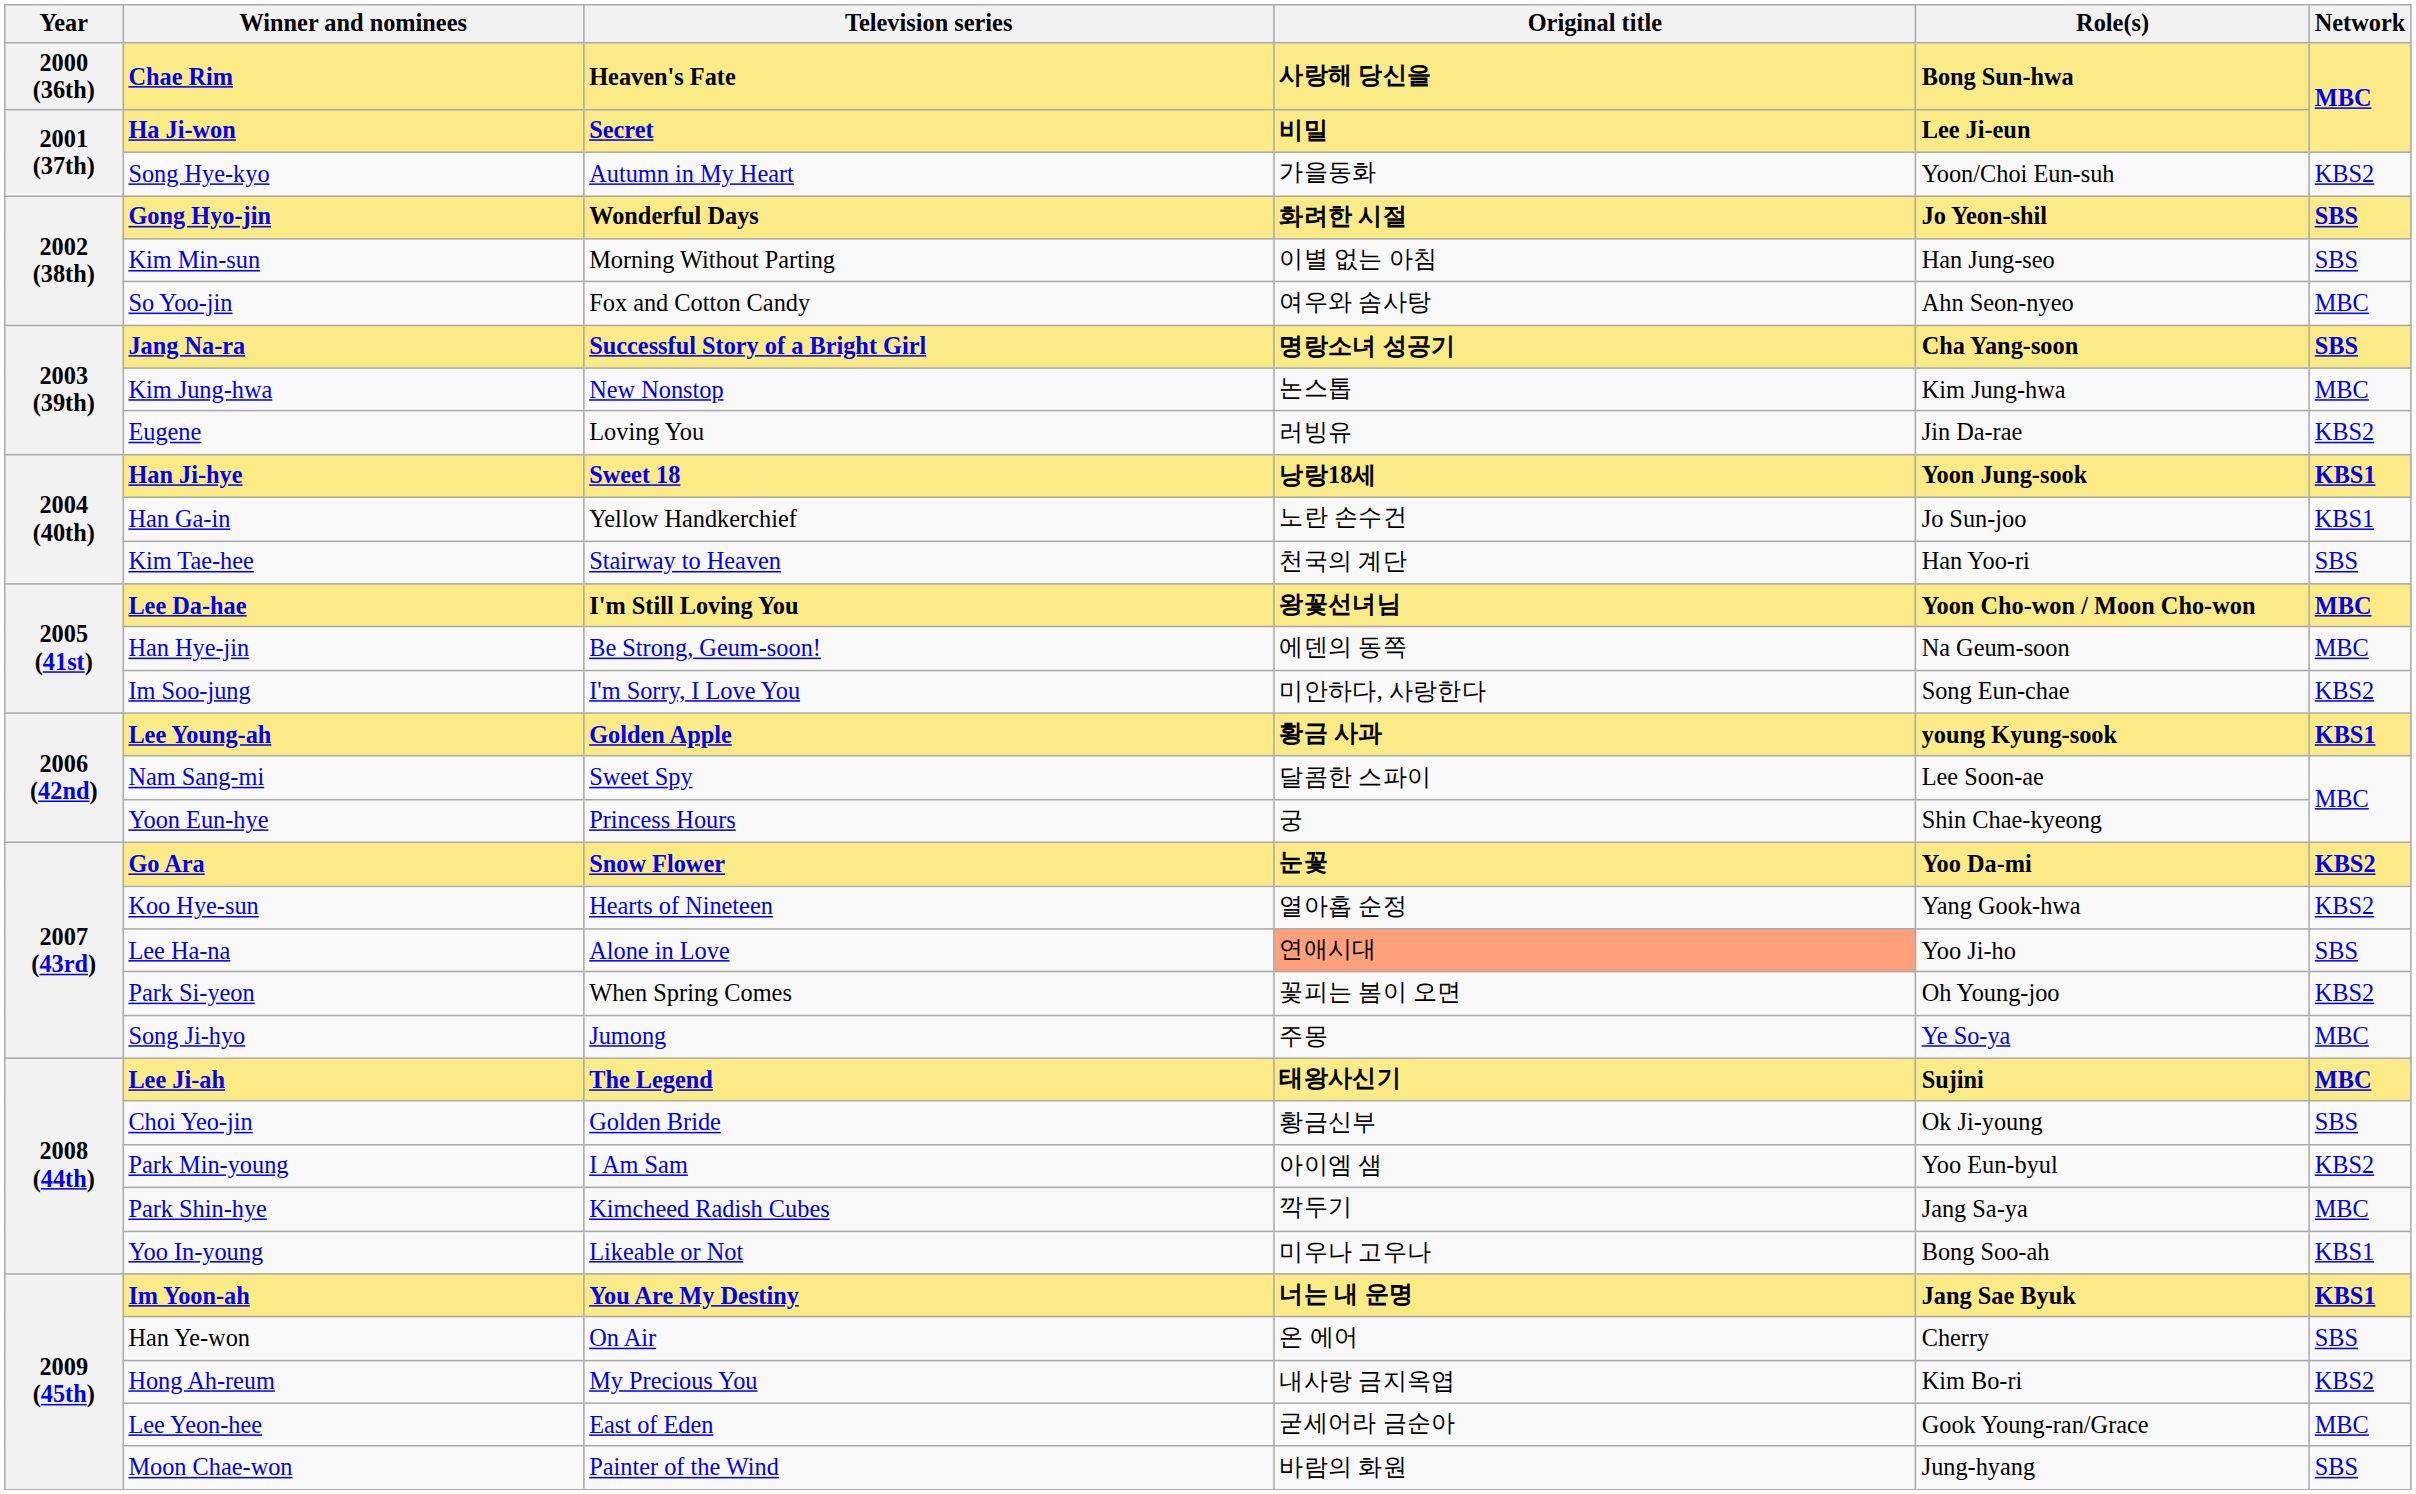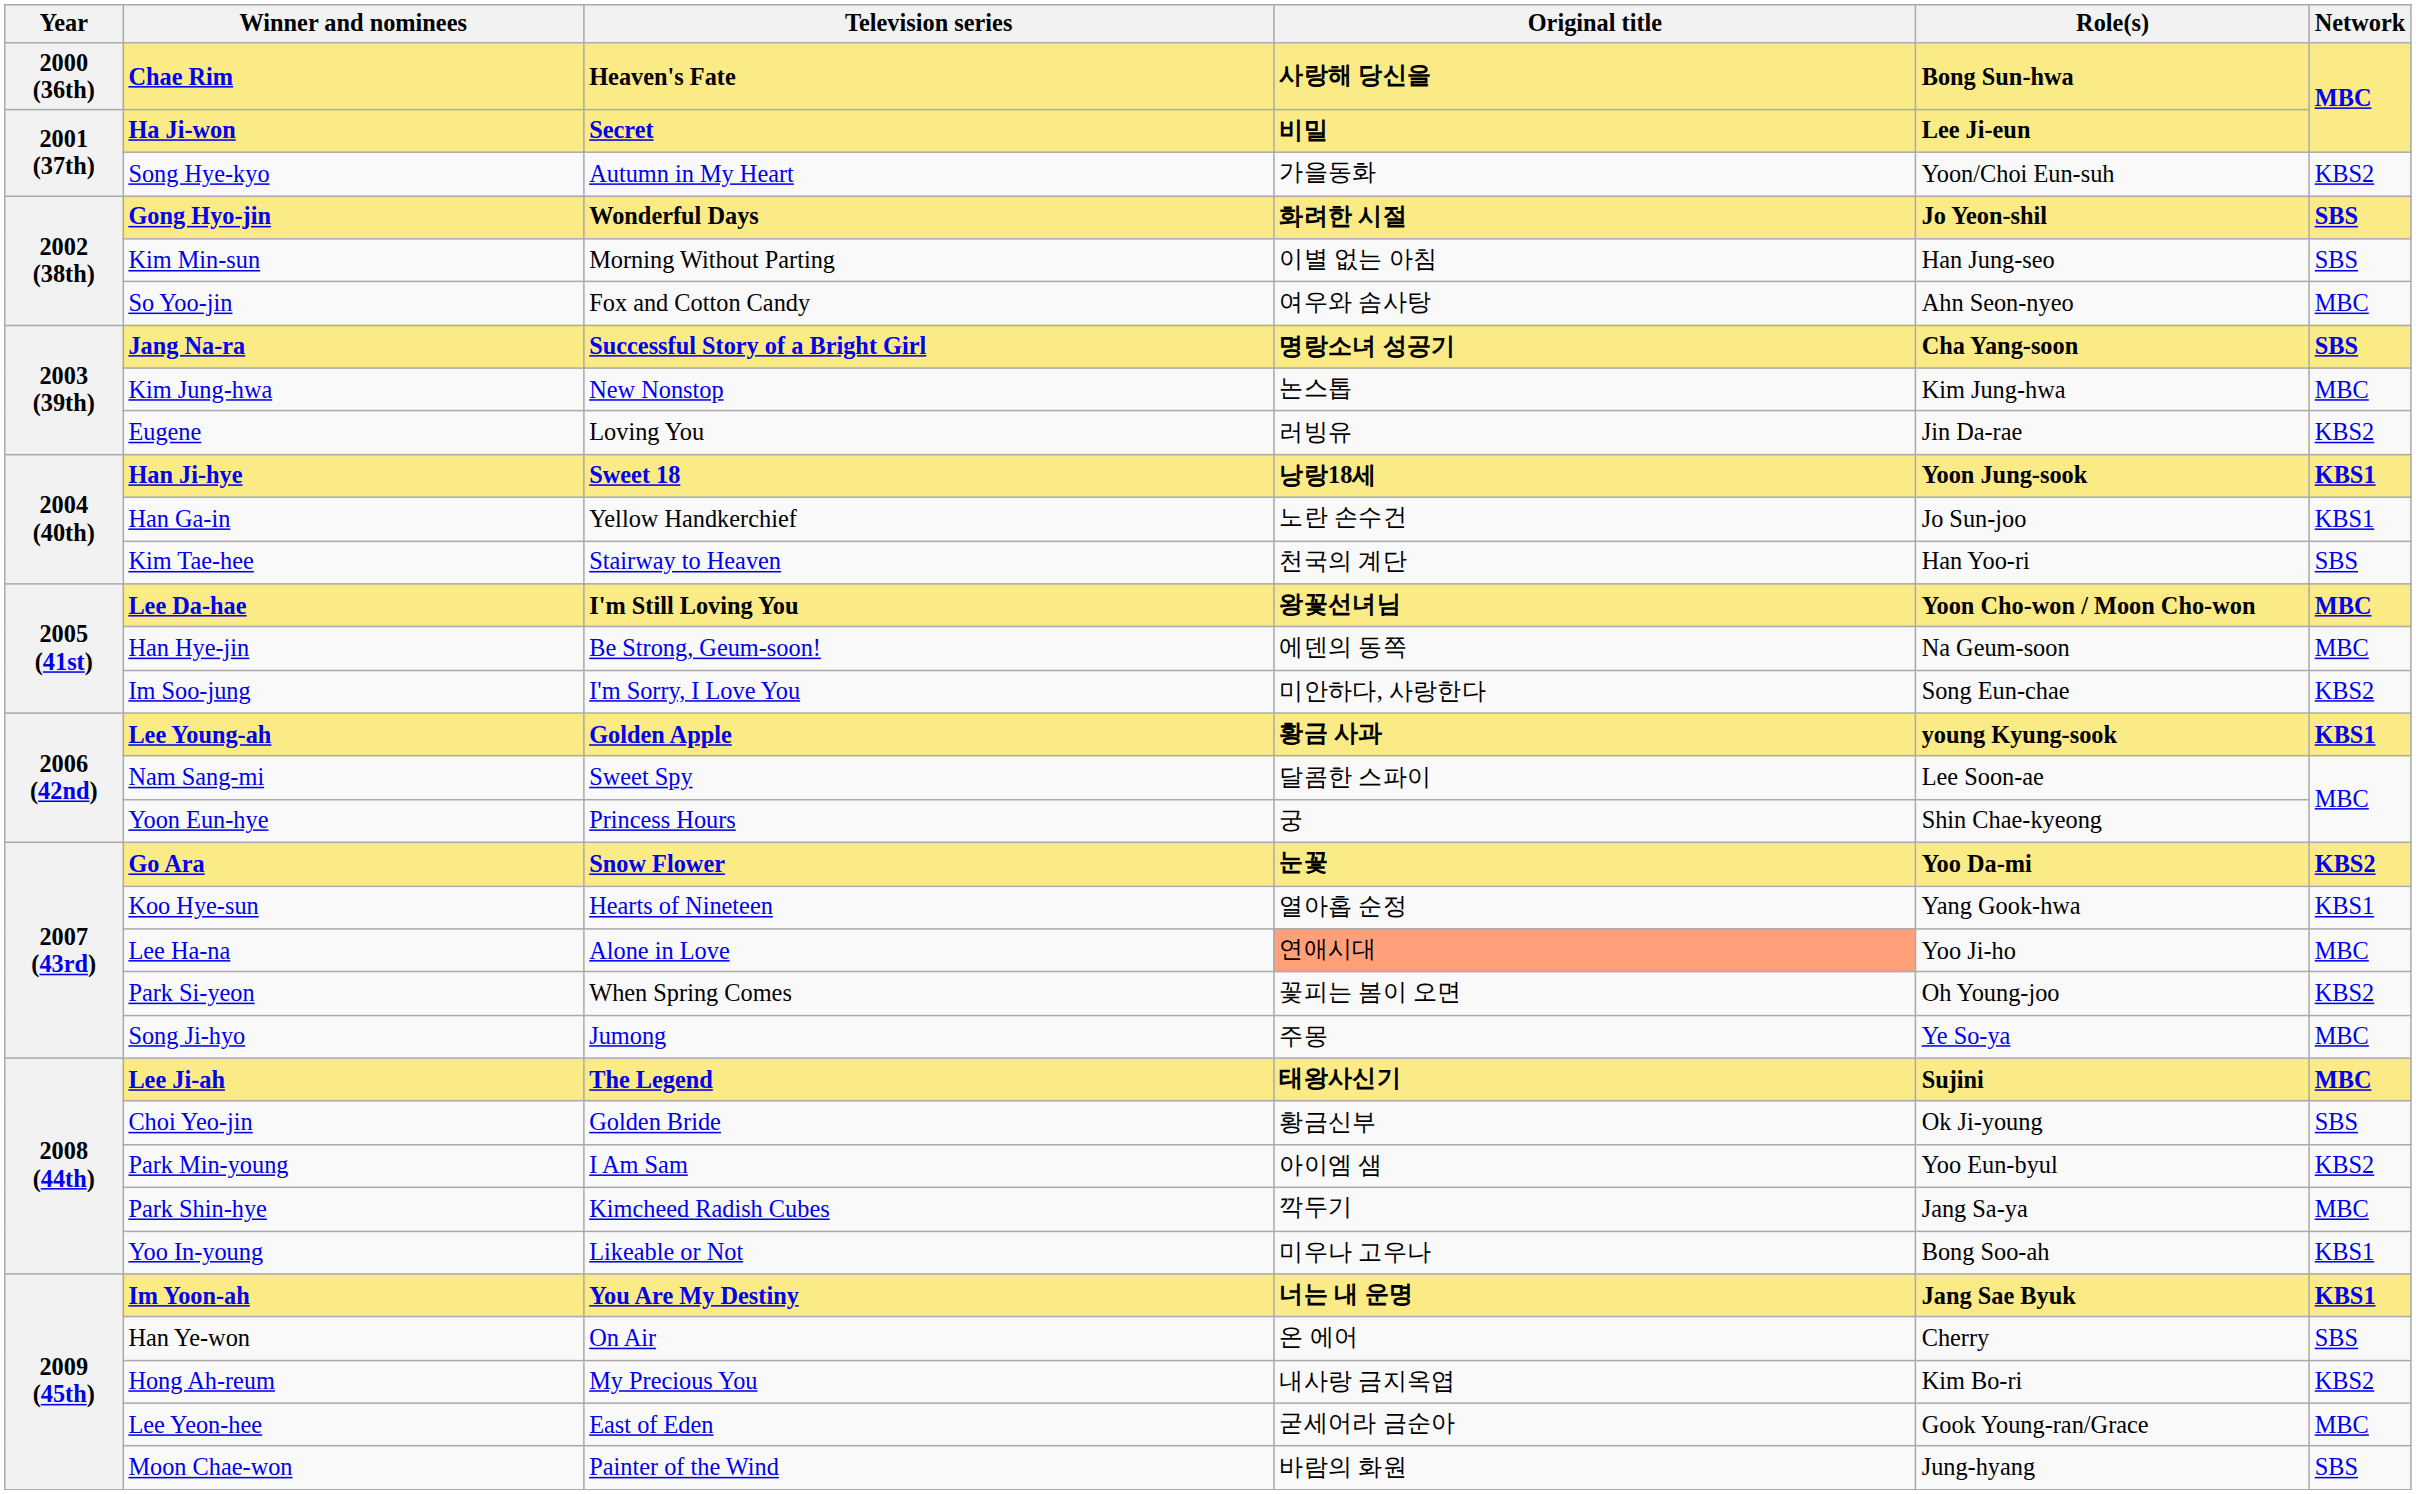Koo Hye-sun | Network: KBS2 -> KBS1
Lee Ha-na | Network: SBS -> MBC
